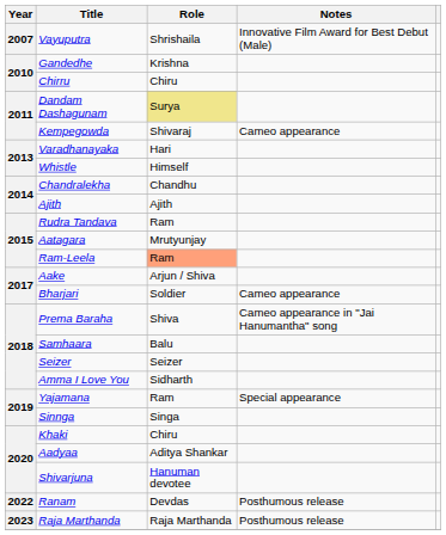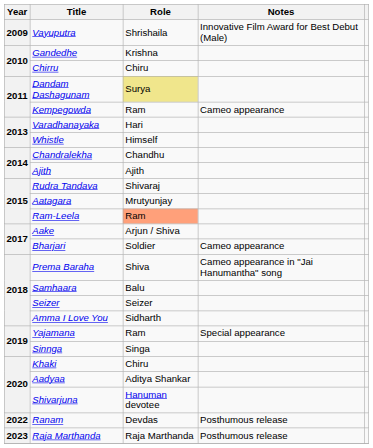Vayuputra | Year: 2007 -> 2009
Kempegowda | Role: Shivaraj -> Ram
Rudra Tandava | Role: Ram -> Shivaraj
